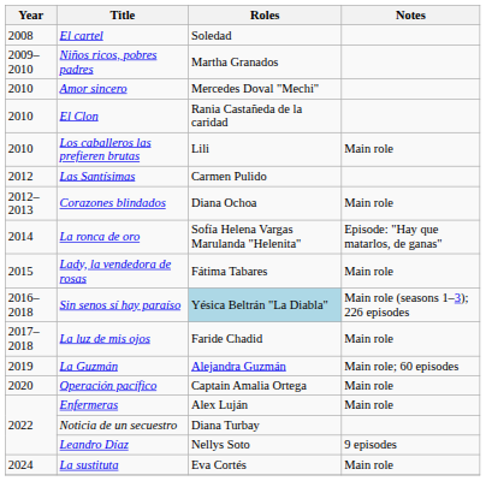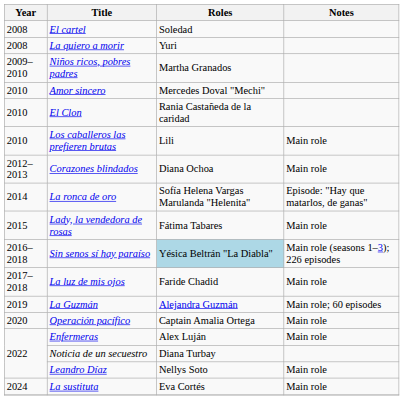+ row: 2008 | La quiero a morir | Yuri
- row: 2012 | Las Santísimas | Carmen Pulido
Leandro Díaz | Notes: 9 episodes -> Main role
